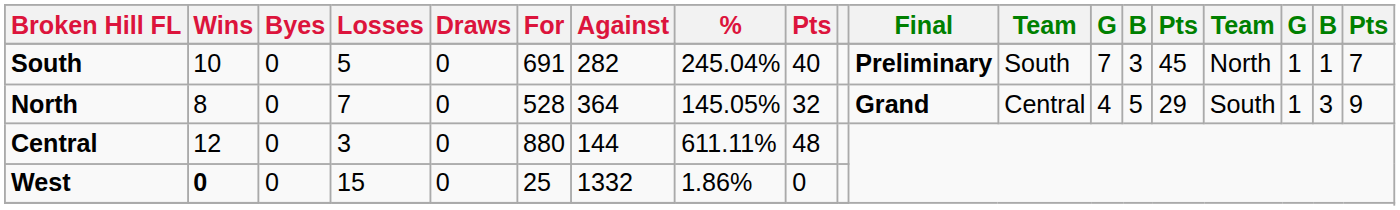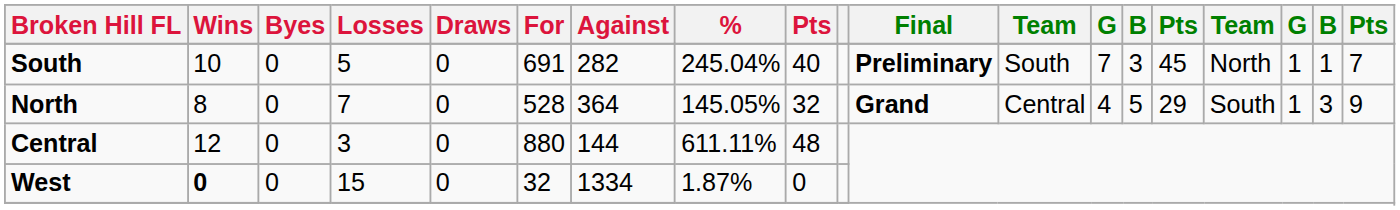West | For: 25 -> 32
West | Against: 1332 -> 1334
West | %: 1.86% -> 1.87%
